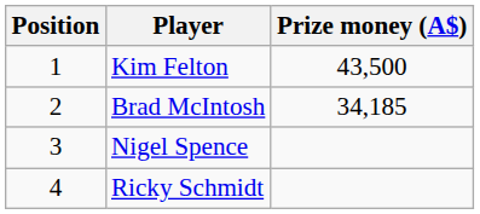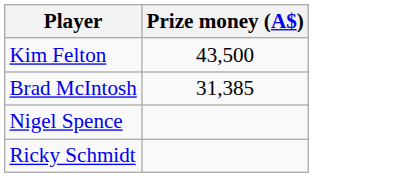- column: Position | 1 | 2 | 3 | 4
Brad McIntosh | Prize money (A$): 34,185 -> 31,385
